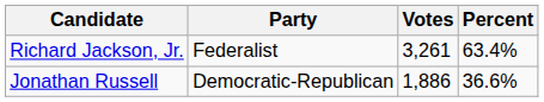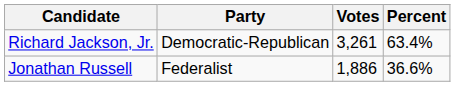Richard Jackson, Jr. | Party: Federalist -> Democratic-Republican
Jonathan Russell | Party: Democratic-Republican -> Federalist
